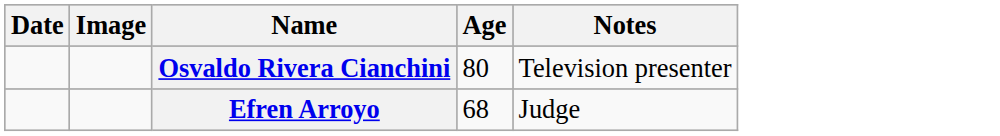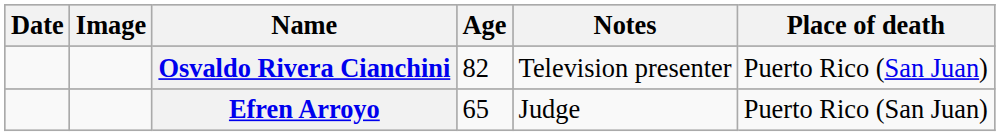+ column: Place of death | Puerto Rico (San Juan) | Puerto Rico (San Juan)
Osvaldo Rivera Cianchini | Age: 80 -> 82
Efren Arroyo | Age: 68 -> 65
